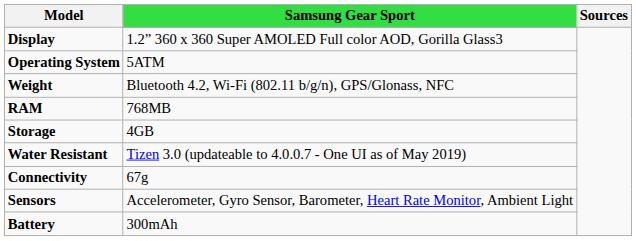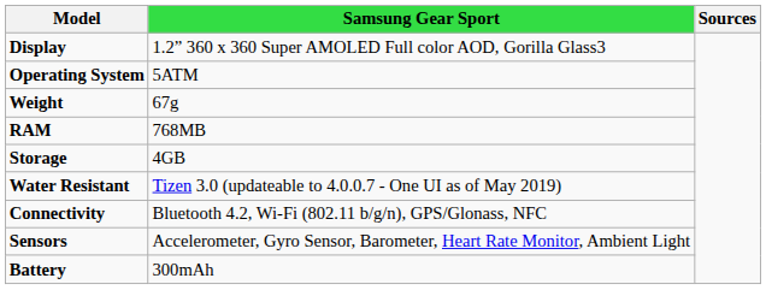Weight | Samsung Gear Sport: Bluetooth 4.2, Wi-Fi (802.11 b/g/n), GPS/Glonass, NFC -> 67g
Connectivity | Samsung Gear Sport: 67g -> Bluetooth 4.2, Wi-Fi (802.11 b/g/n), GPS/Glonass, NFC
